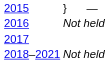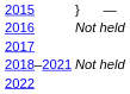+ row: 2022
